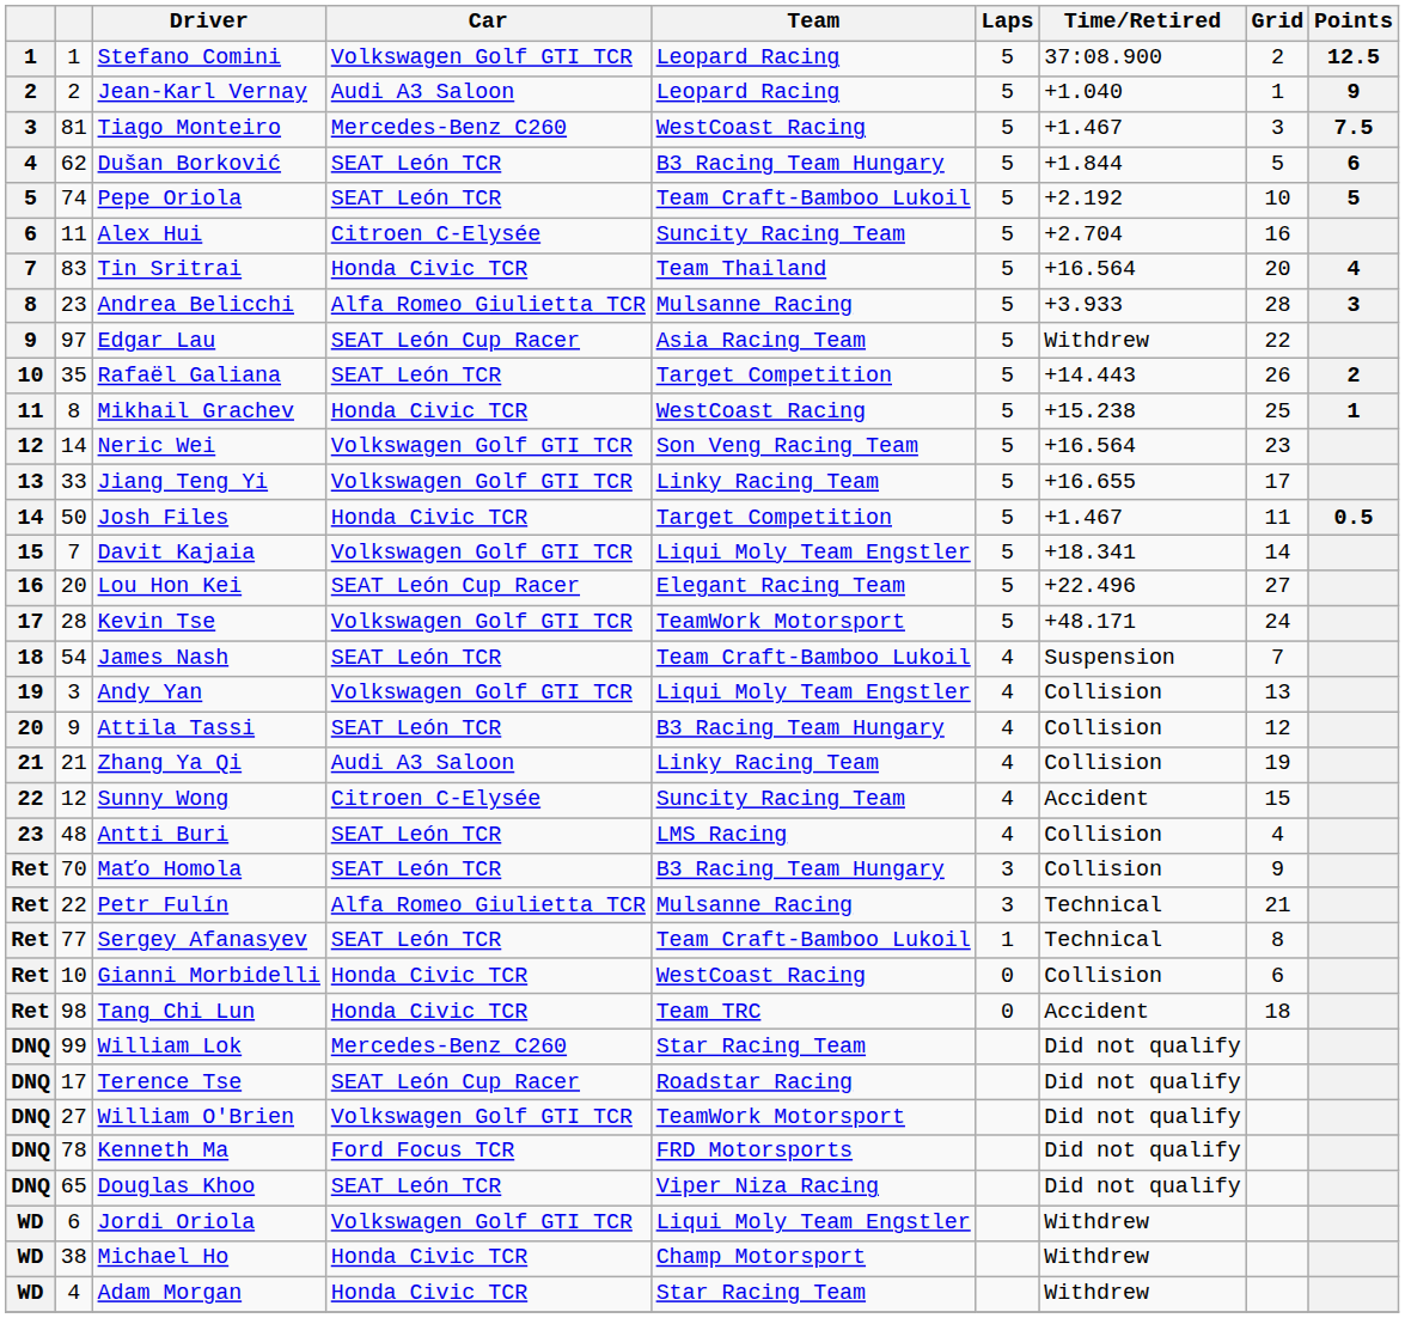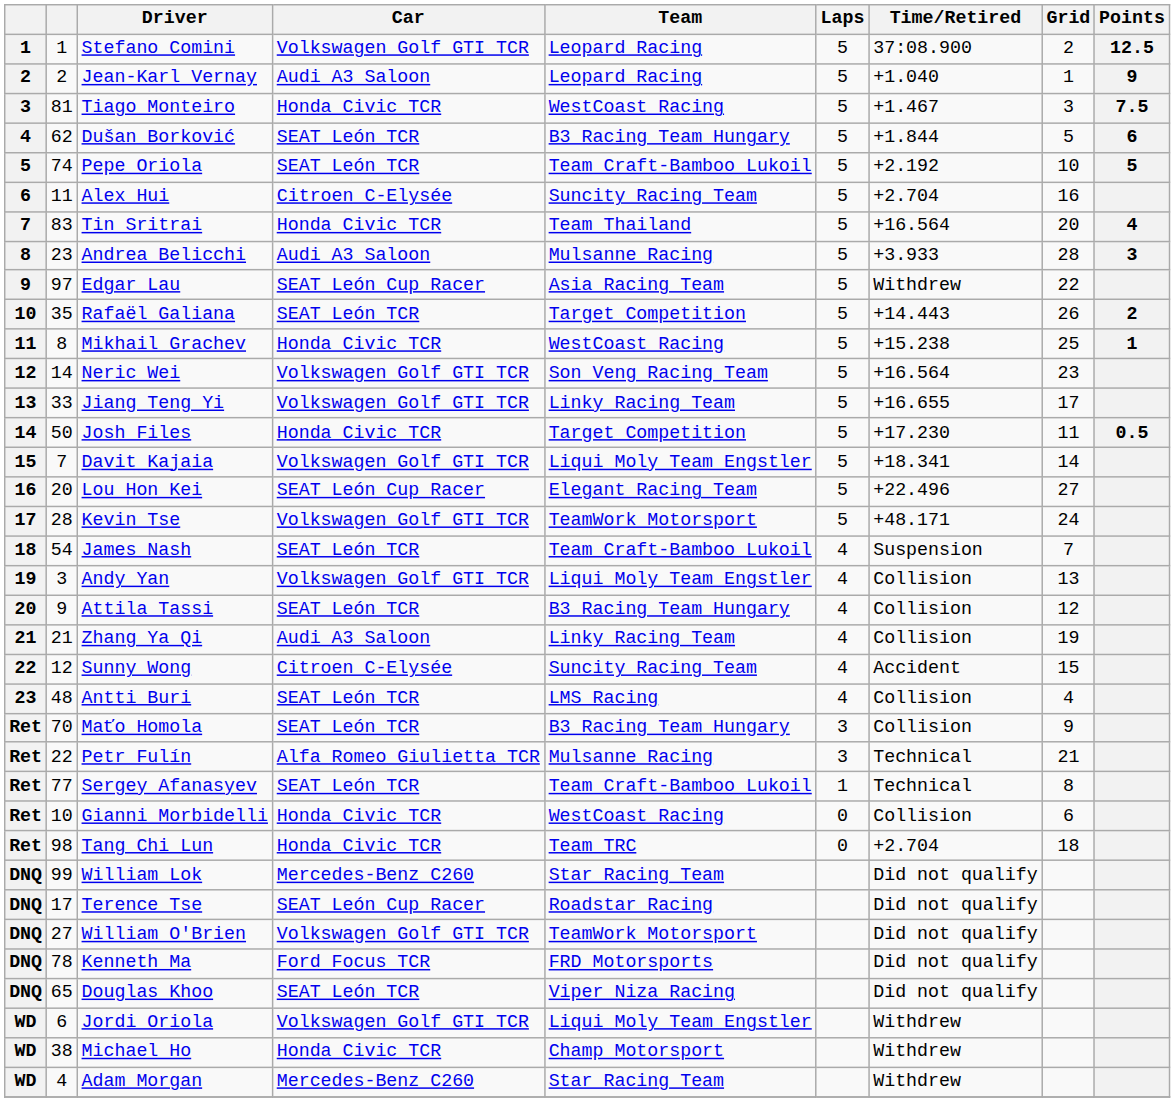Tiago Monteiro | Car: Mercedes-Benz C260 -> Honda Civic TCR
Andrea Belicchi | Car: Alfa Romeo Giulietta TCR -> Audi A3 Saloon
Josh Files | Time/Retired: +1.467 -> +17.230
Tang Chi Lun | Time/Retired: Accident -> +2.704
Adam Morgan | Car: Honda Civic TCR -> Mercedes-Benz C260
